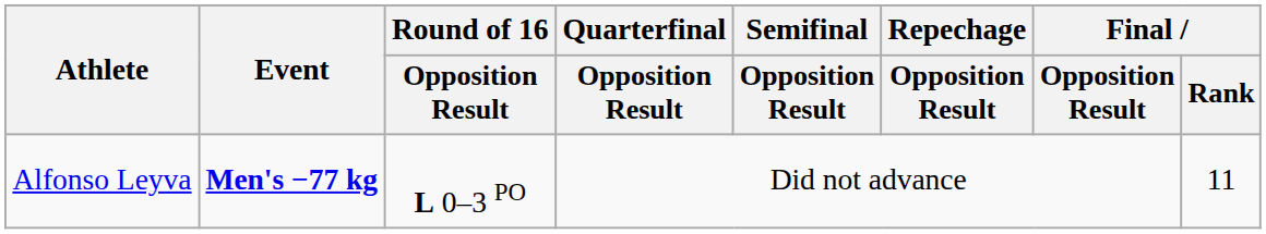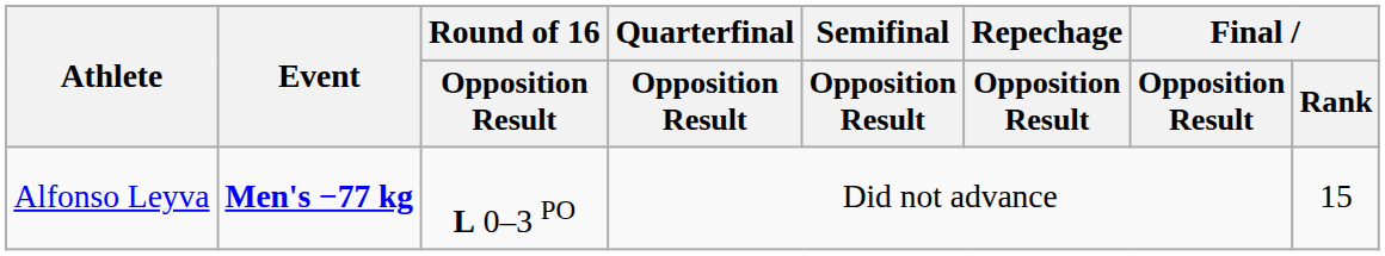Alfonso Leyva | Final / Rank: 11 -> 15
